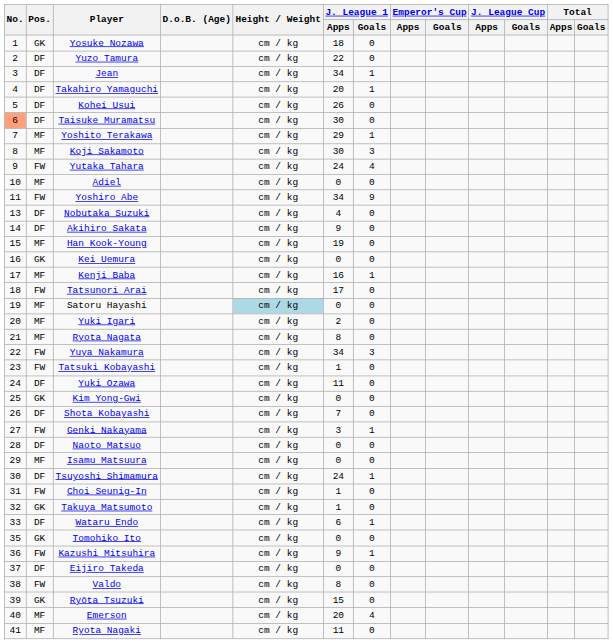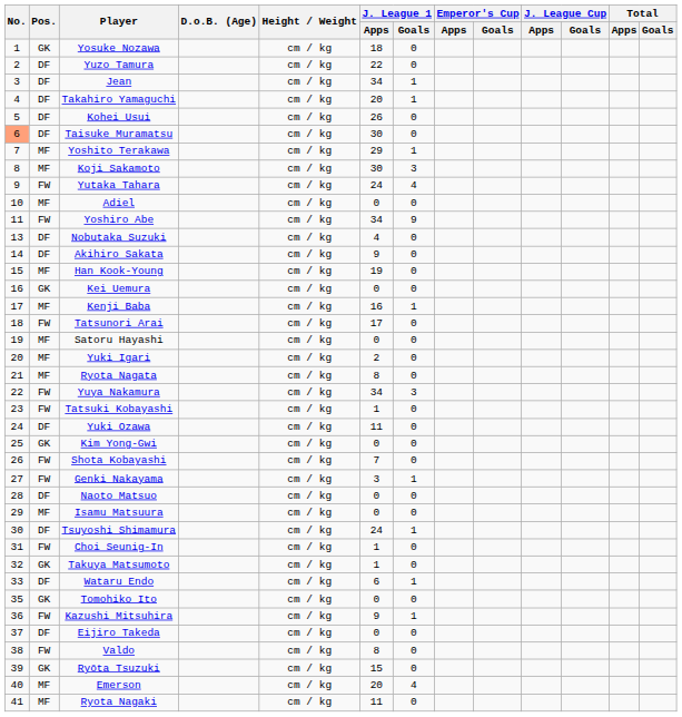Satoru Hayashi | Height / Weight: lightblue background -> no background
Shota Kobayashi | Pos.: DF -> FW
